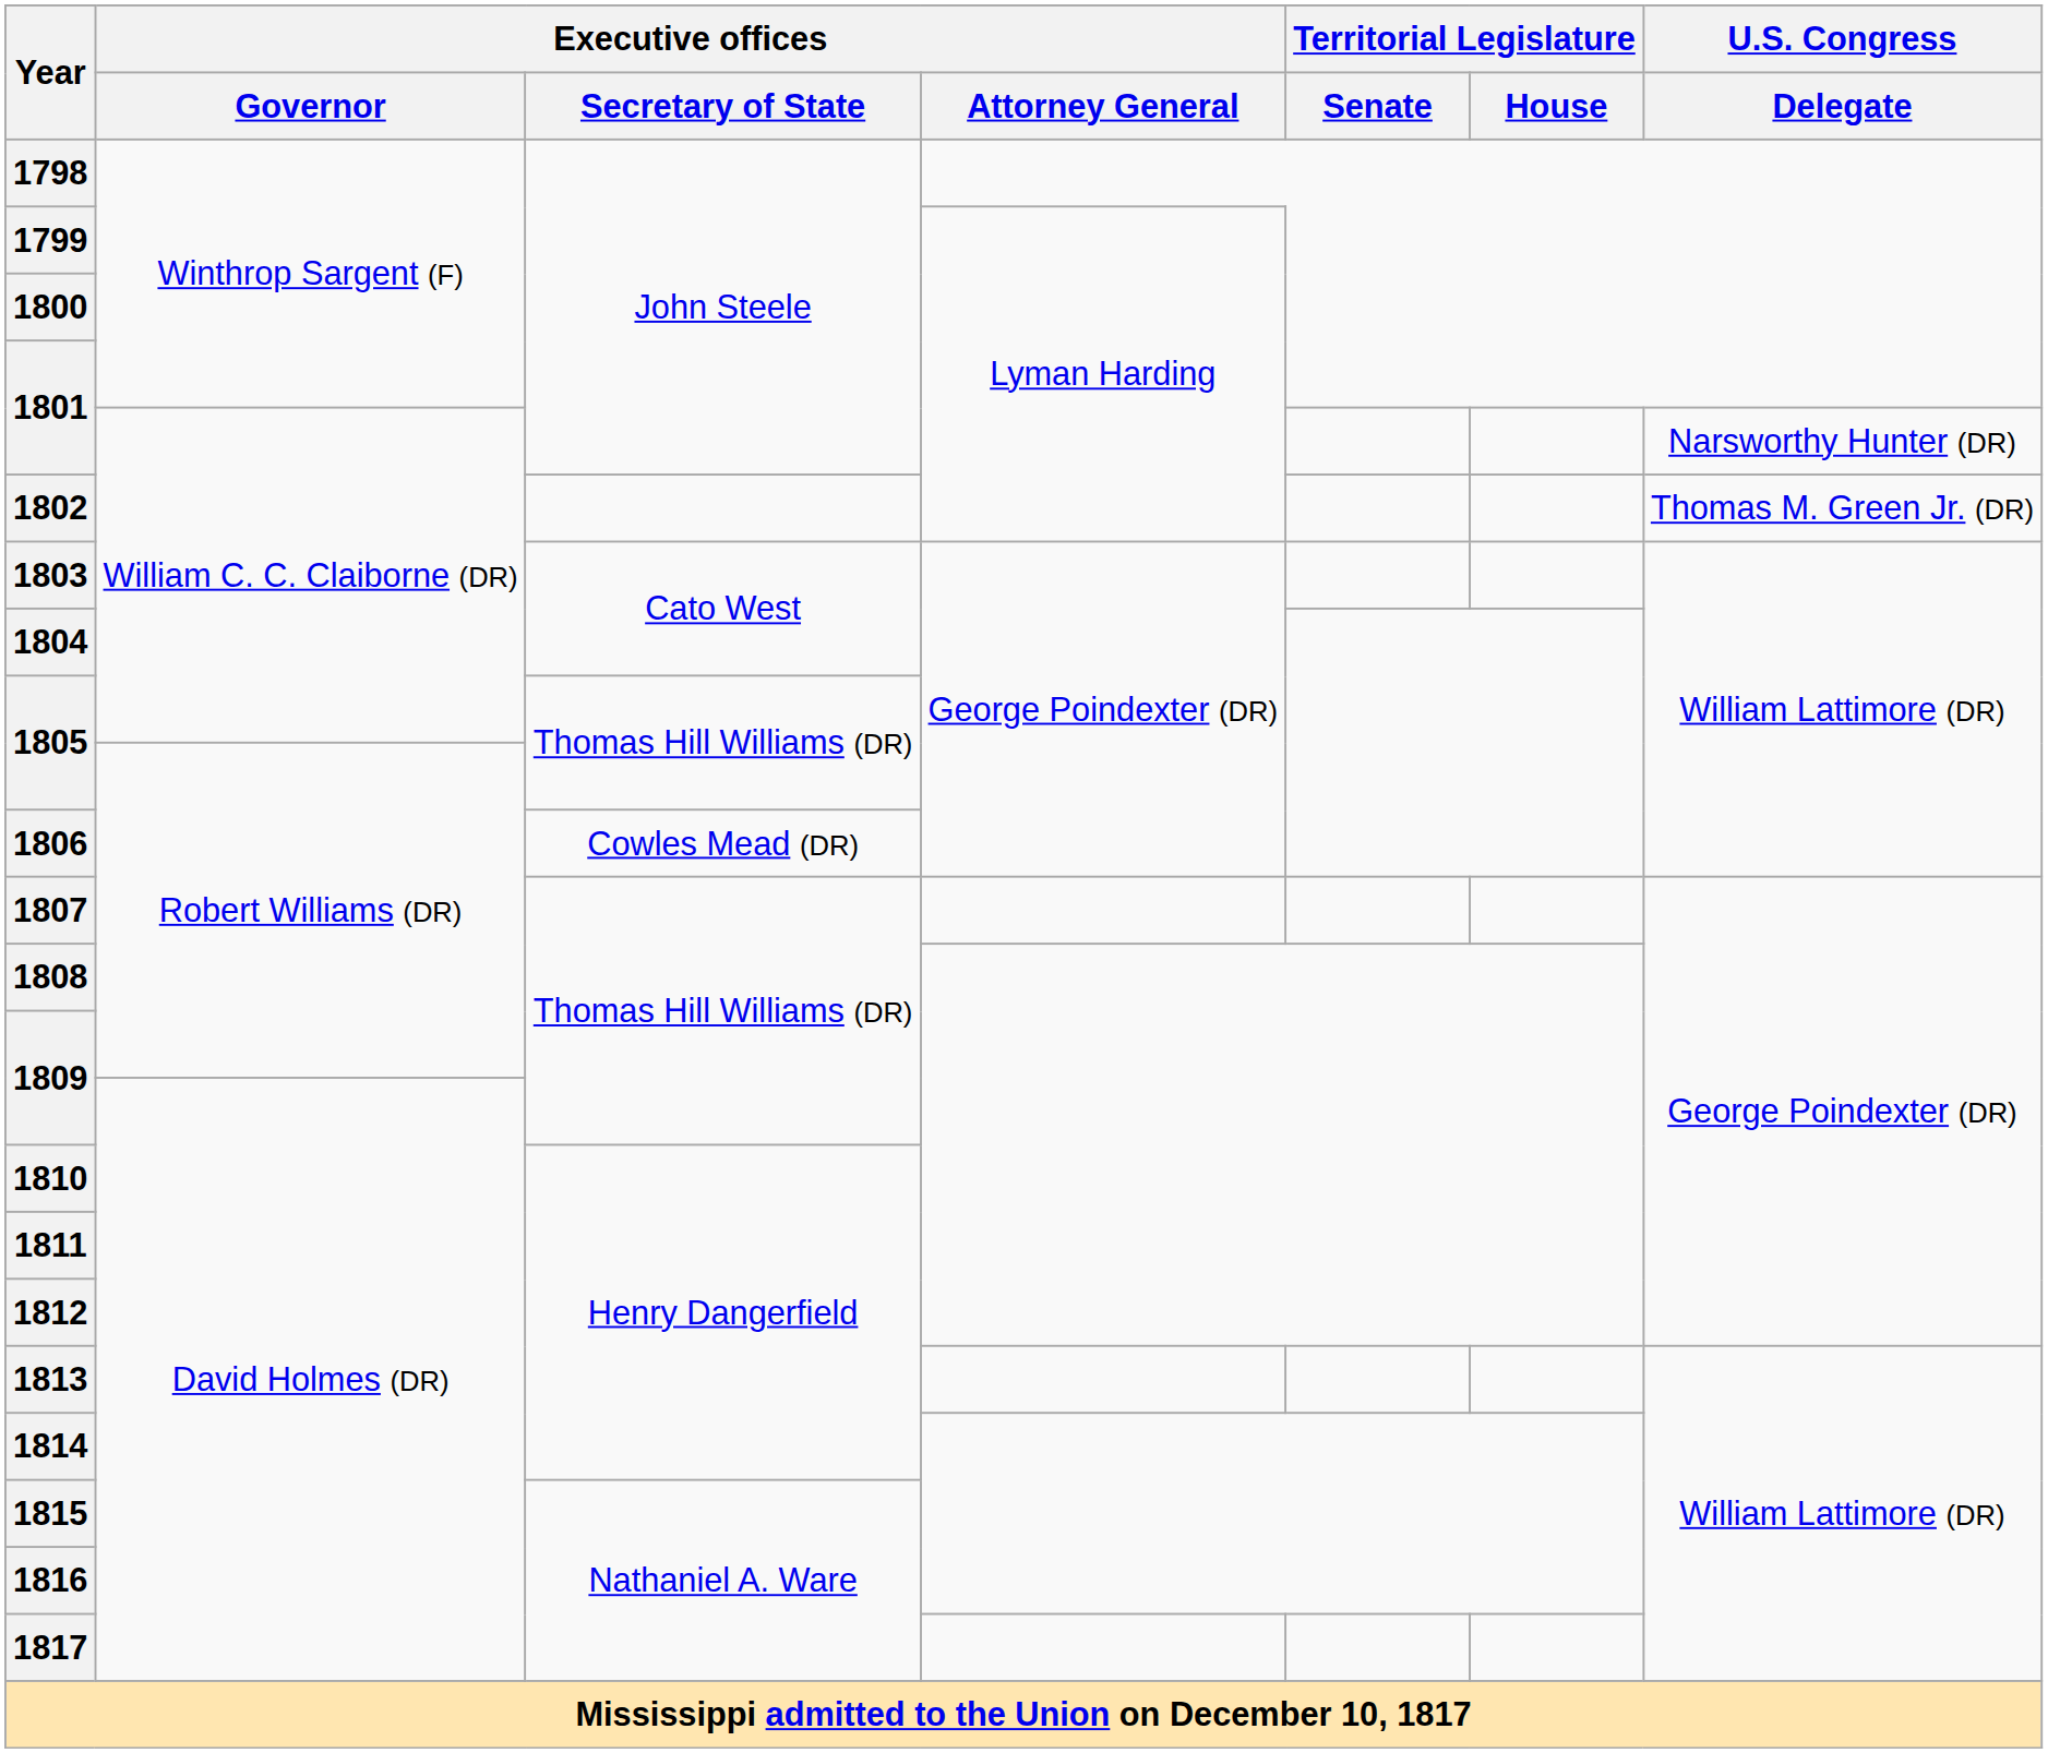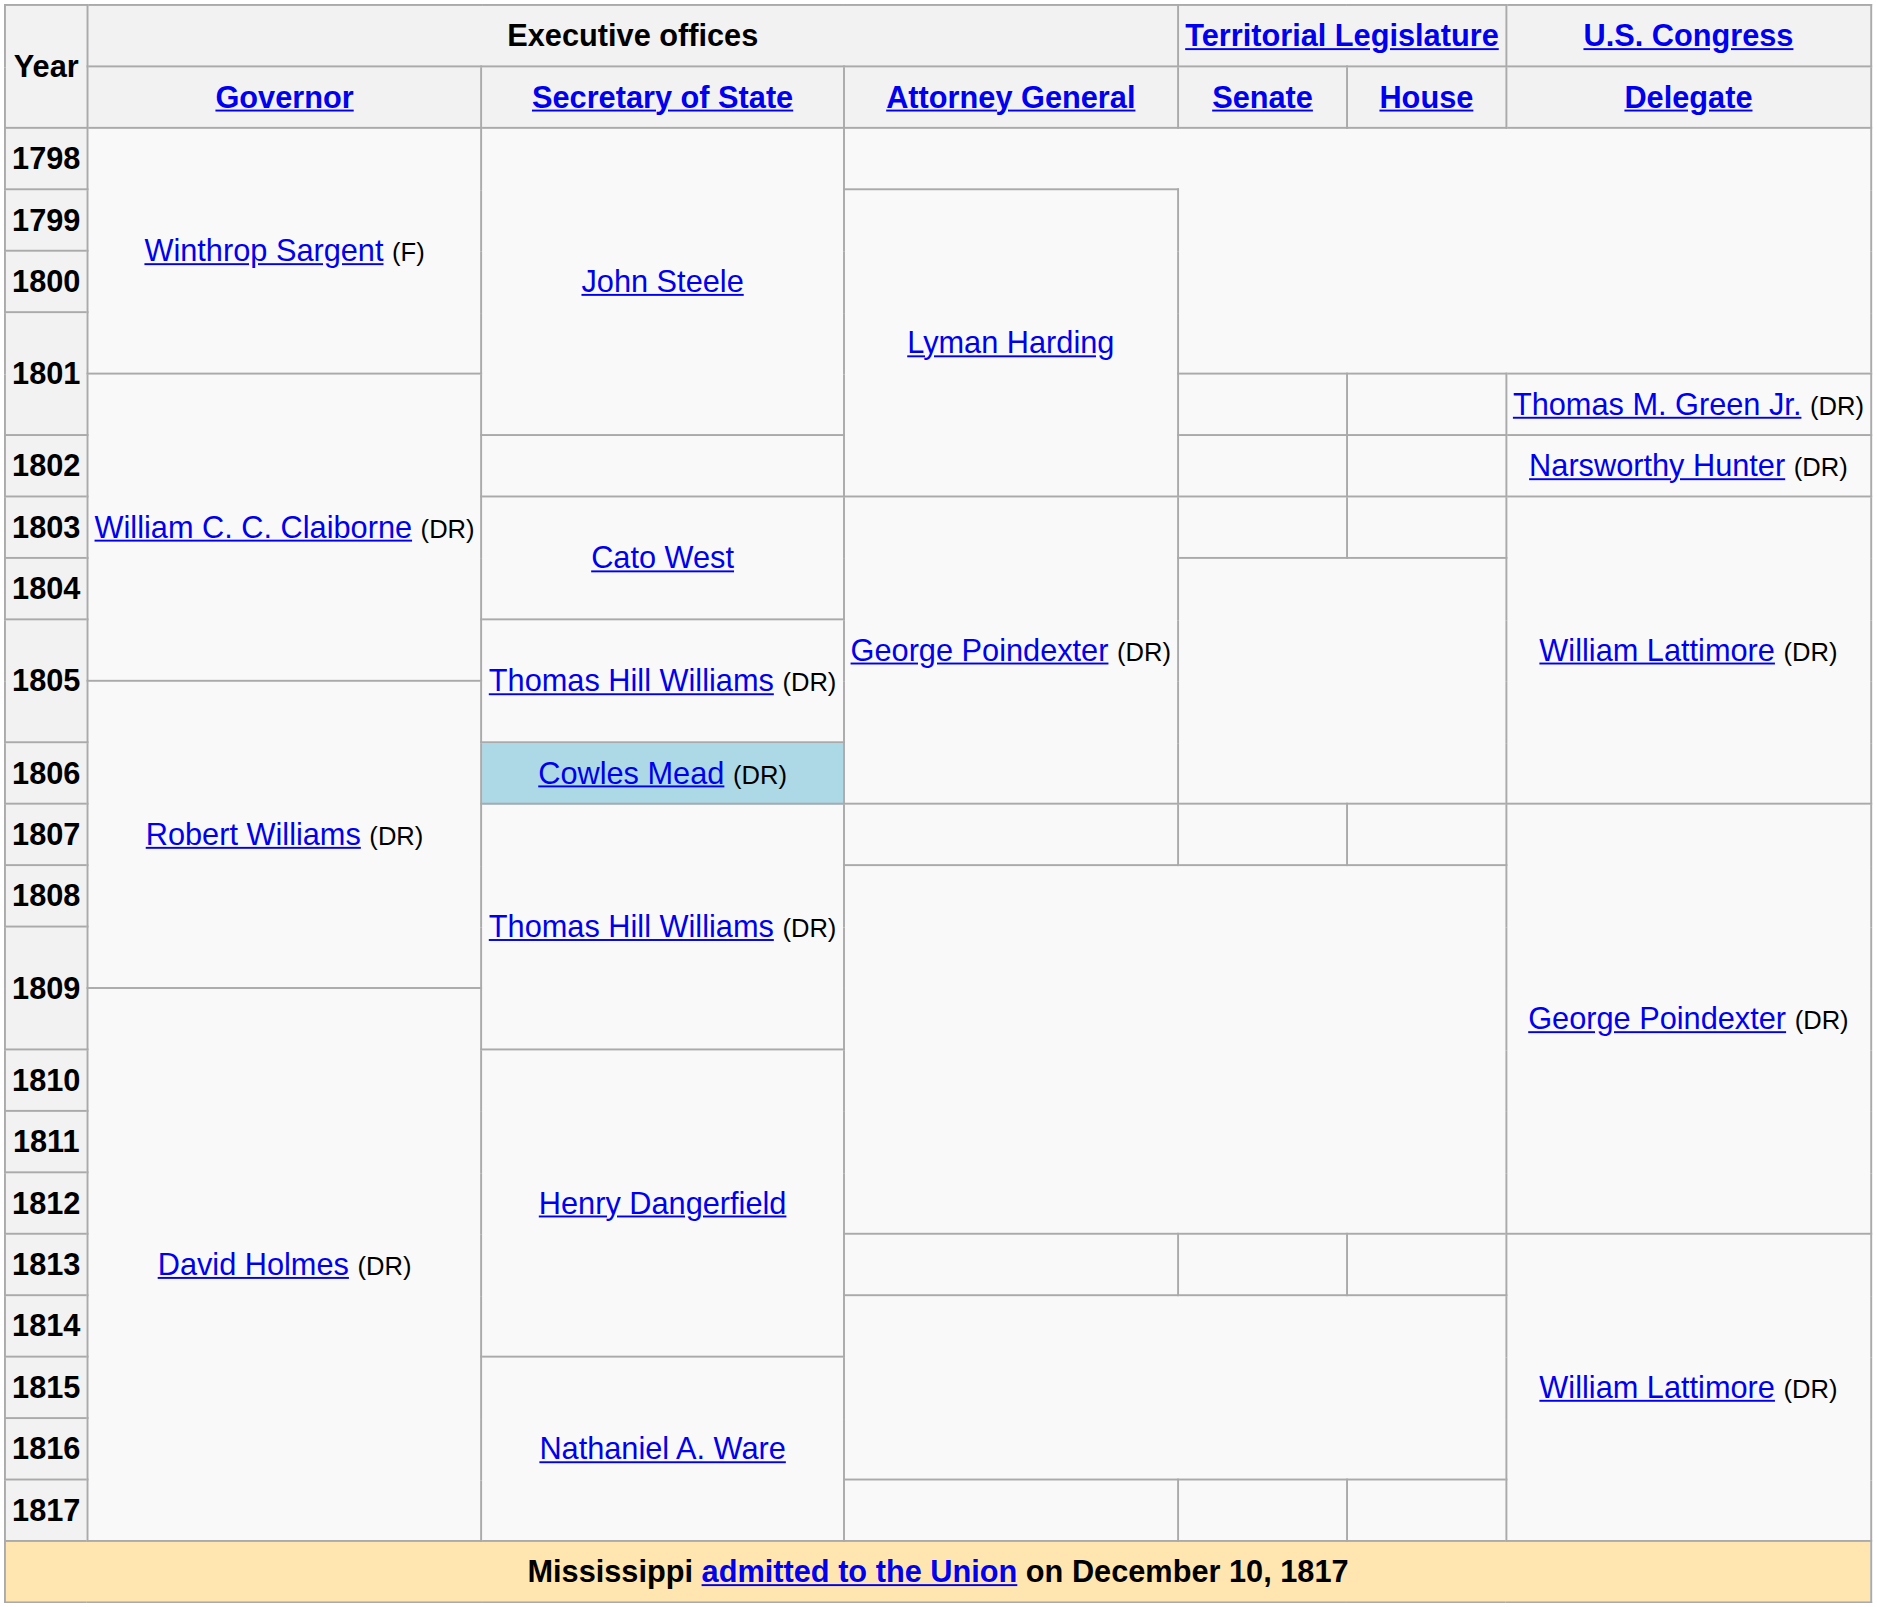1801 / William C. C. Claiborne (DR) | U.S. Congress / Delegate: Narsworthy Hunter (DR) -> Thomas M. Green Jr. (DR)
1802 | U.S. Congress / Delegate: Thomas M. Green Jr. (DR) -> Narsworthy Hunter (DR)
1806 | Executive offices / Secretary of State: no background -> lightblue background
